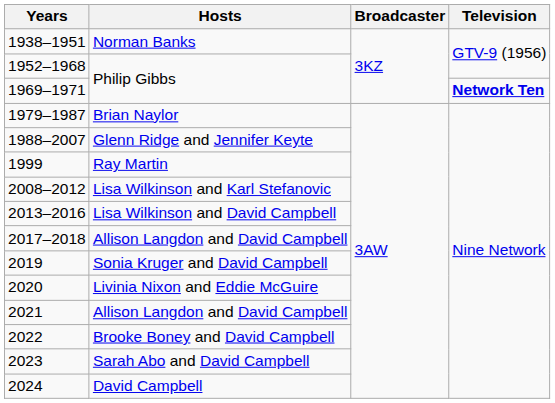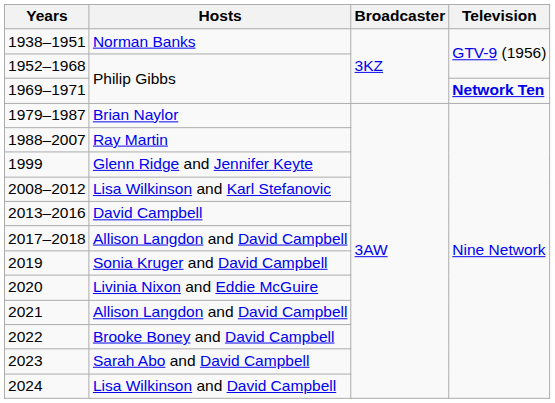1988–2007 | Hosts: Glenn Ridge and Jennifer Keyte -> Ray Martin
1999 | Hosts: Ray Martin -> Glenn Ridge and Jennifer Keyte
2013–2016 | Hosts: Lisa Wilkinson and David Campbell -> David Campbell
2024 | Hosts: David Campbell -> Lisa Wilkinson and David Campbell
